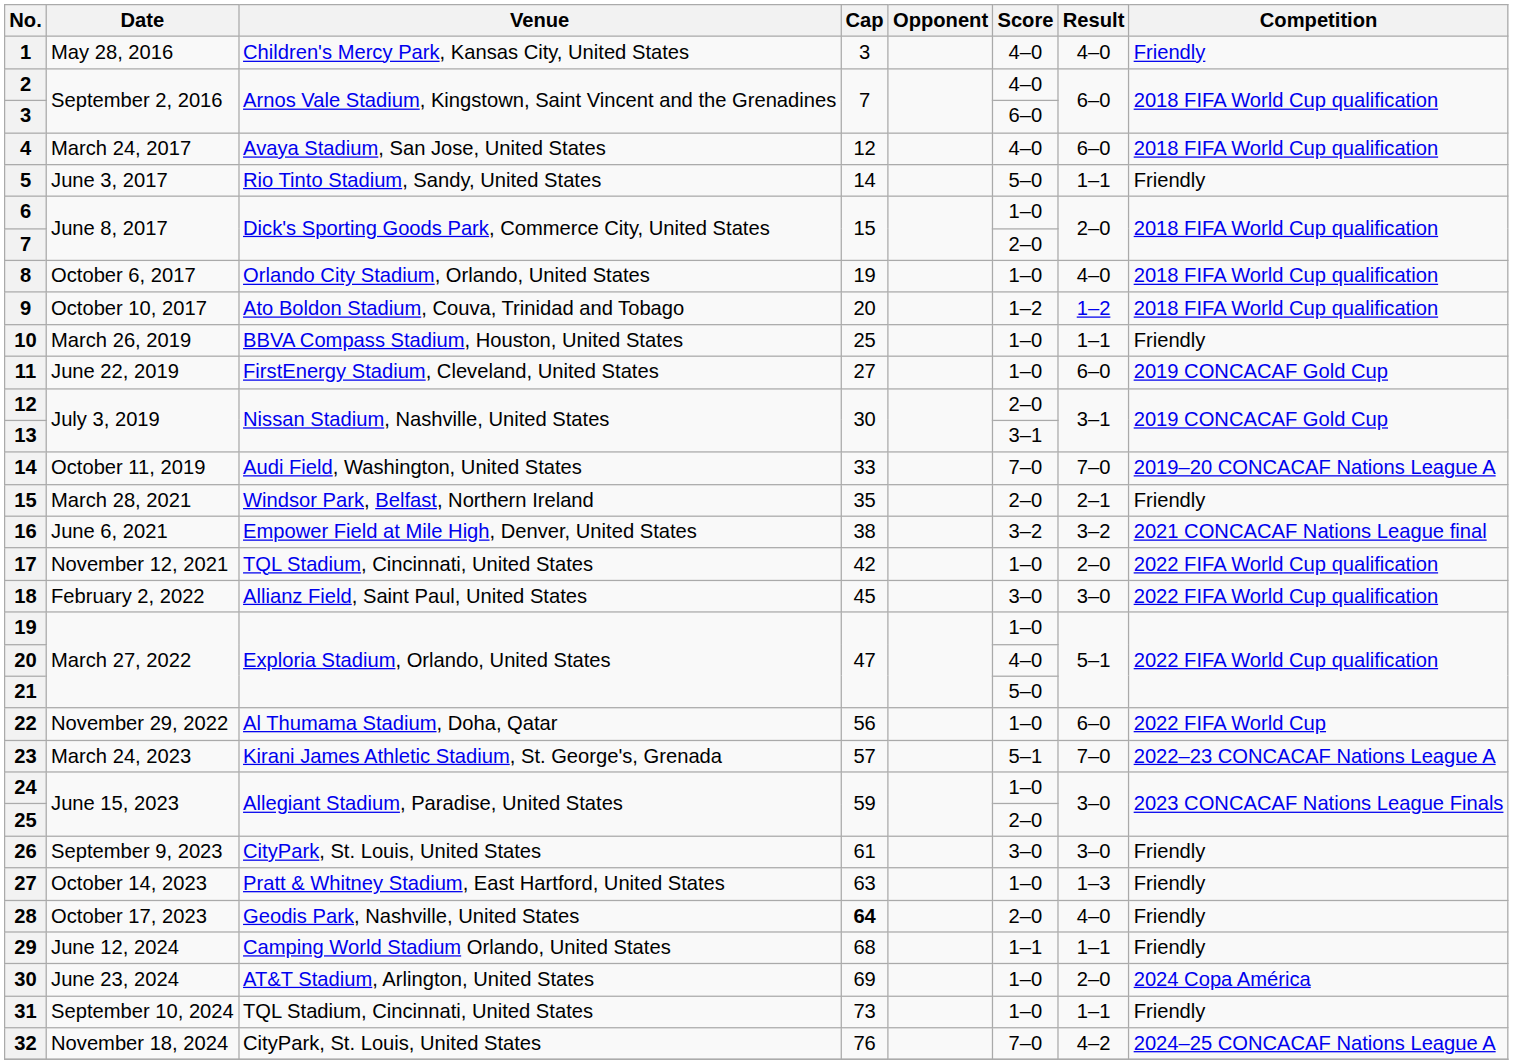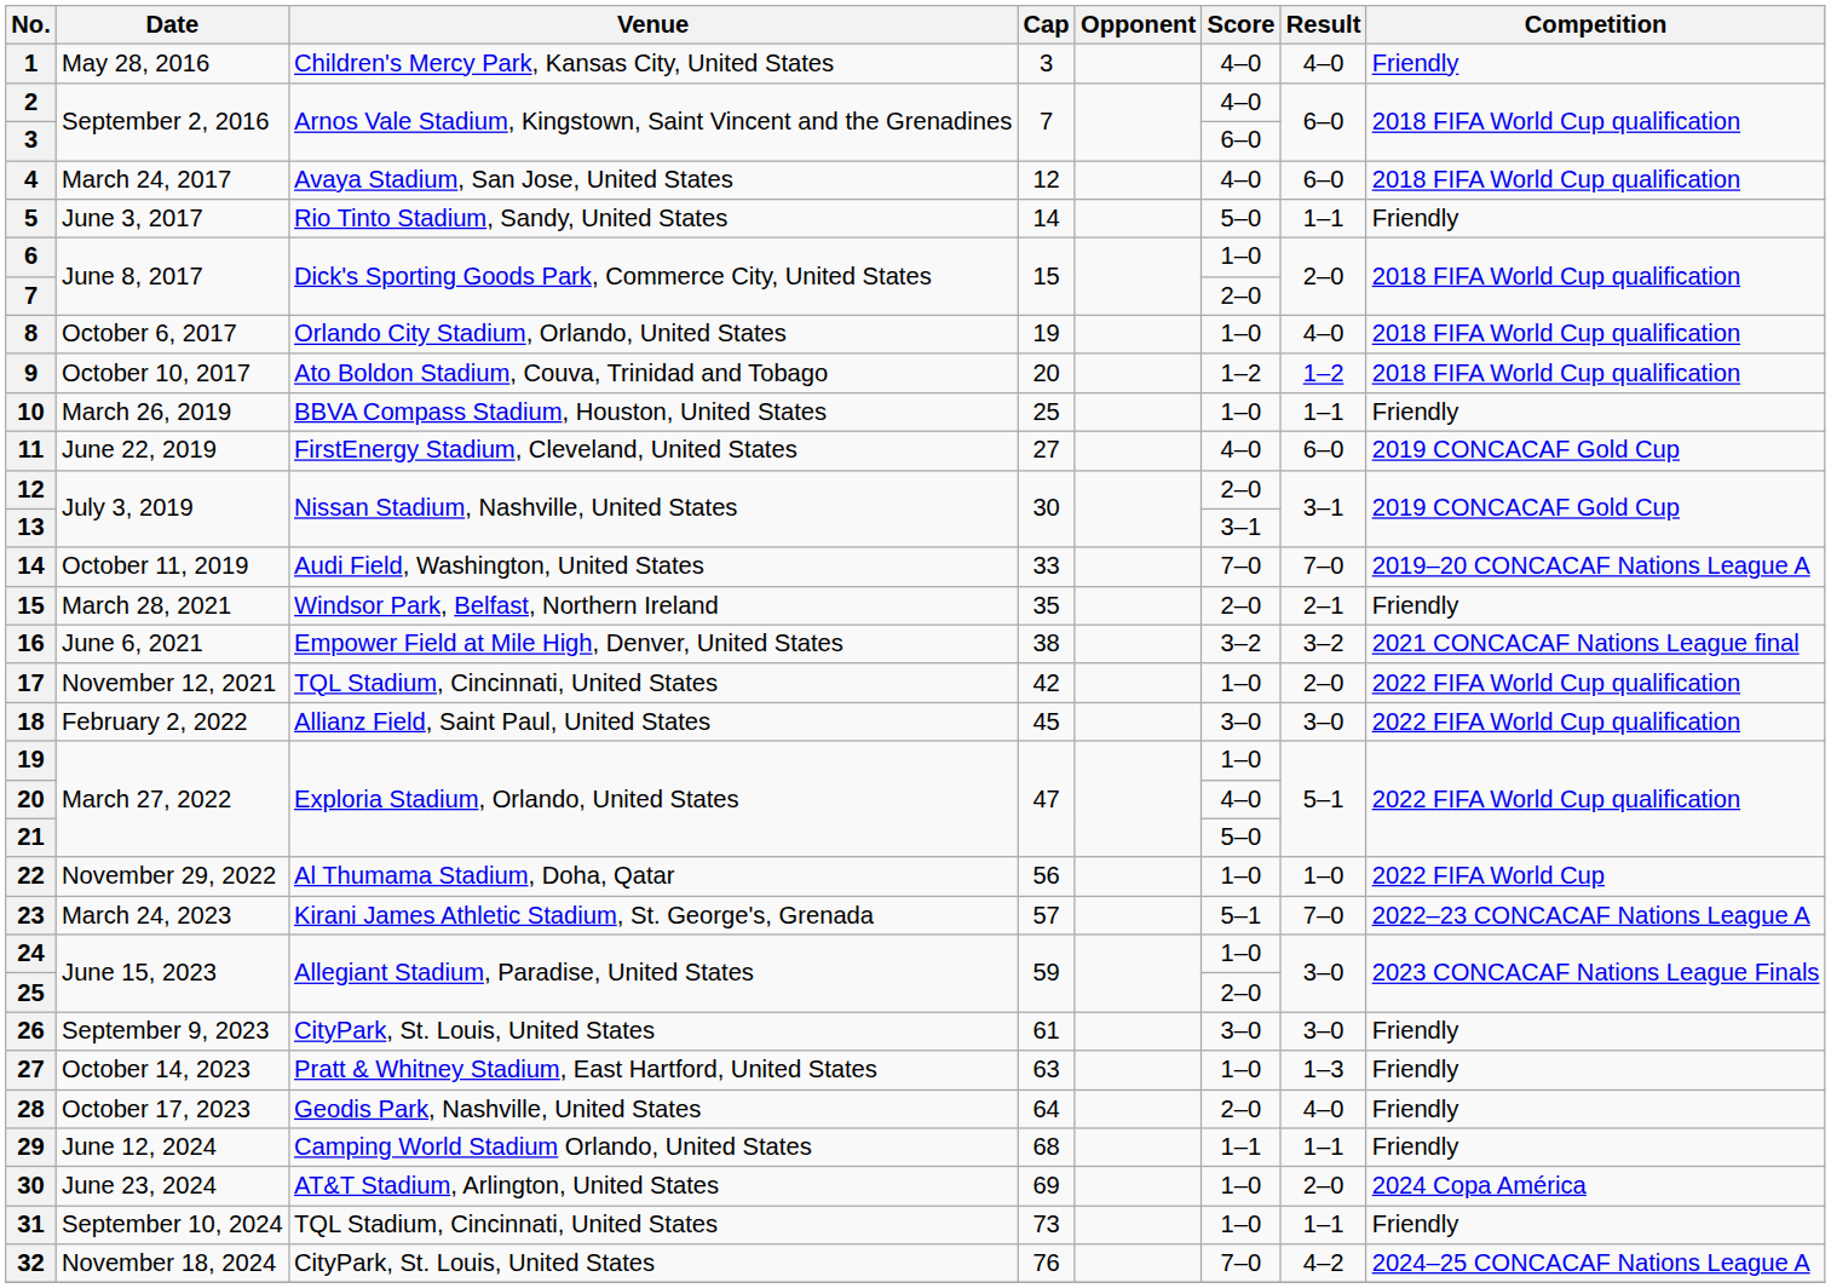11 | Score: 1–0 -> 4–0
22 | Result: 6–0 -> 1–0
28 | Cap: bold -> normal
